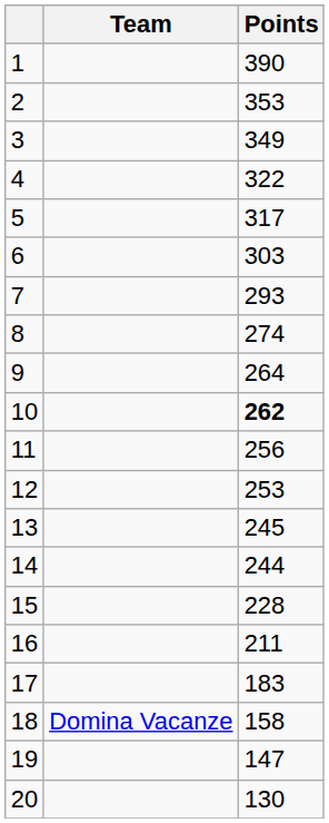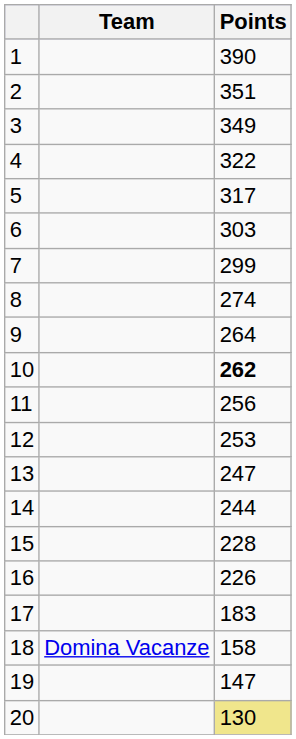2 | Points: 353 -> 351
7 | Points: 293 -> 299
13 | Points: 245 -> 247
16 | Points: 211 -> 226
20 | Points: no background -> khaki background
